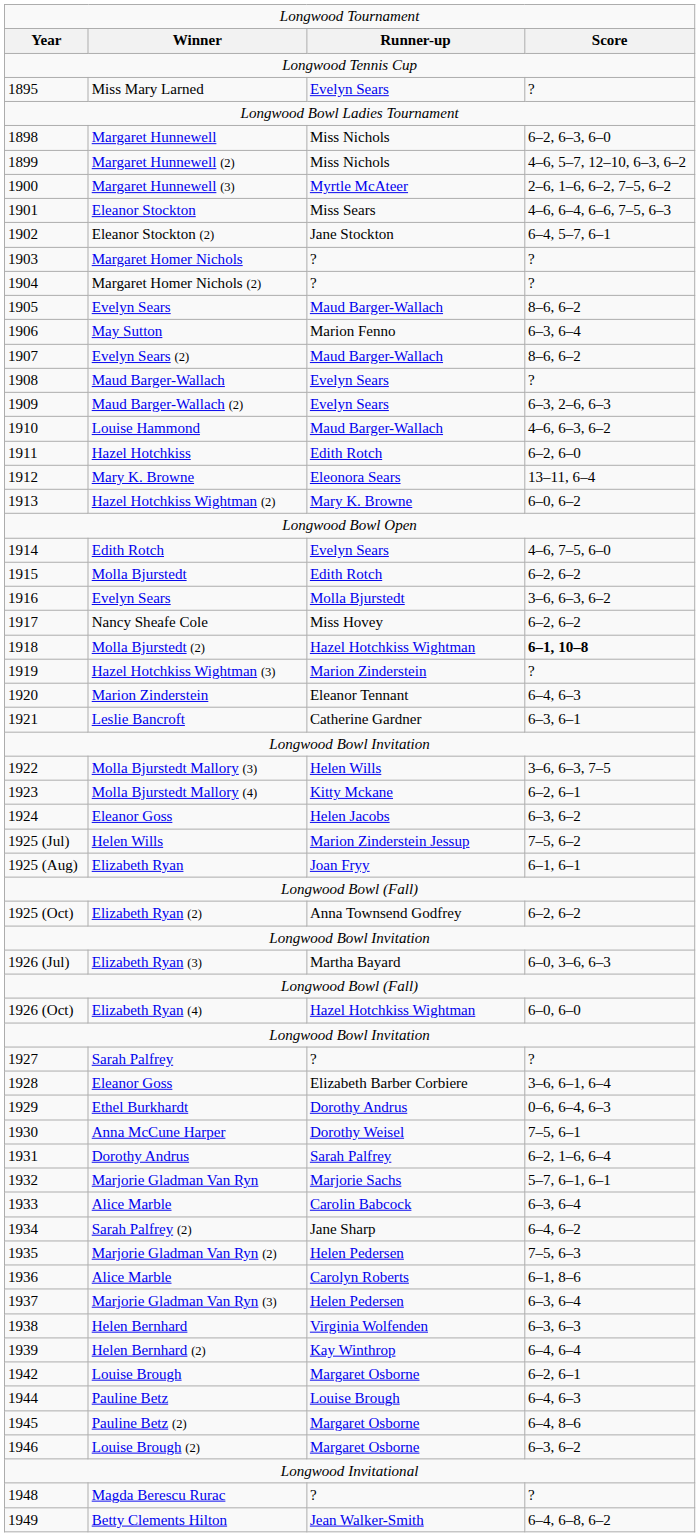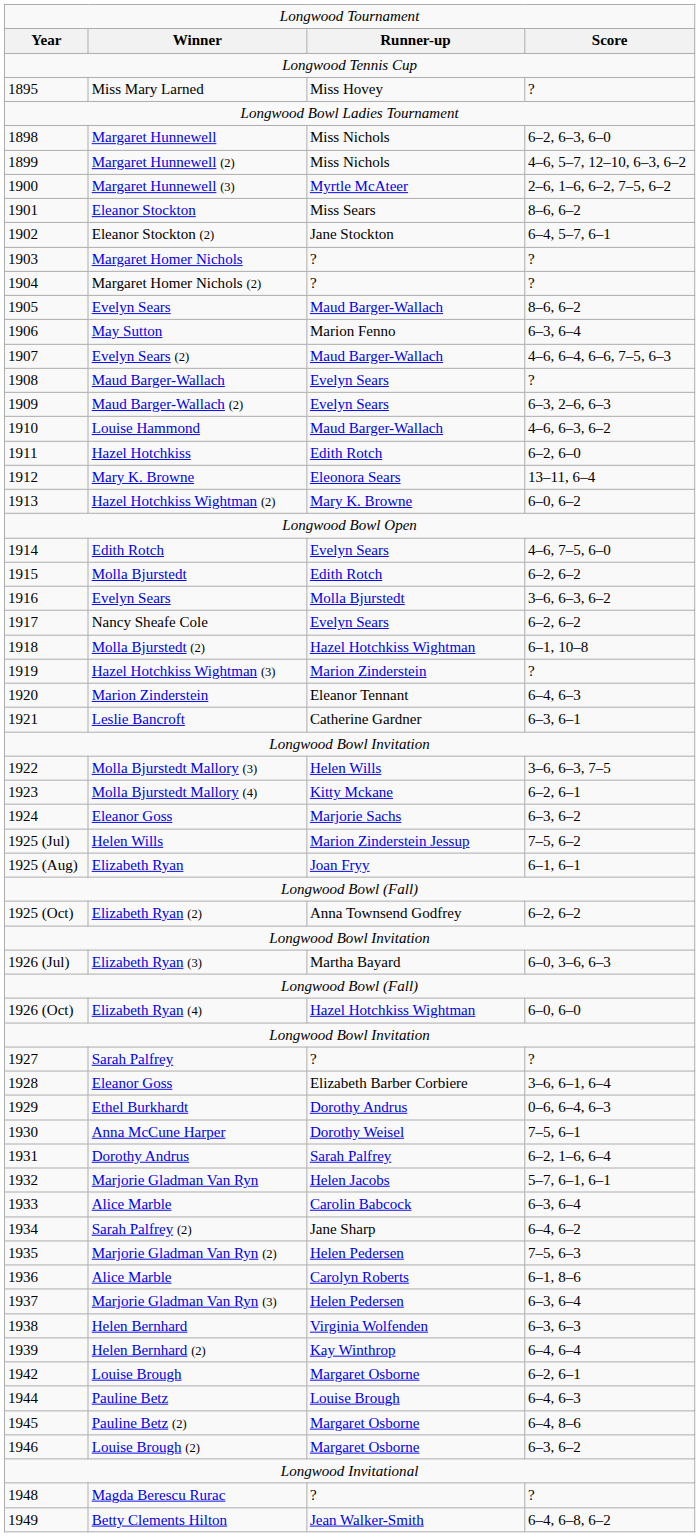Miss Mary Larned | column 3: Evelyn Sears -> Miss Hovey
Eleanor Stockton | column 4: 4–6, 6–4, 6–6, 7–5, 6–3 -> 8–6, 6–2
Evelyn Sears (2) | column 4: 8–6, 6–2 -> 4–6, 6–4, 6–6, 7–5, 6–3
Nancy Sheafe Cole | column 3: Miss Hovey -> Evelyn Sears
Molla Bjurstedt (2) | column 4: bold -> normal
1924 / Eleanor Goss | column 3: Helen Jacobs -> Marjorie Sachs
Marjorie Gladman Van Ryn | column 3: Marjorie Sachs -> Helen Jacobs
